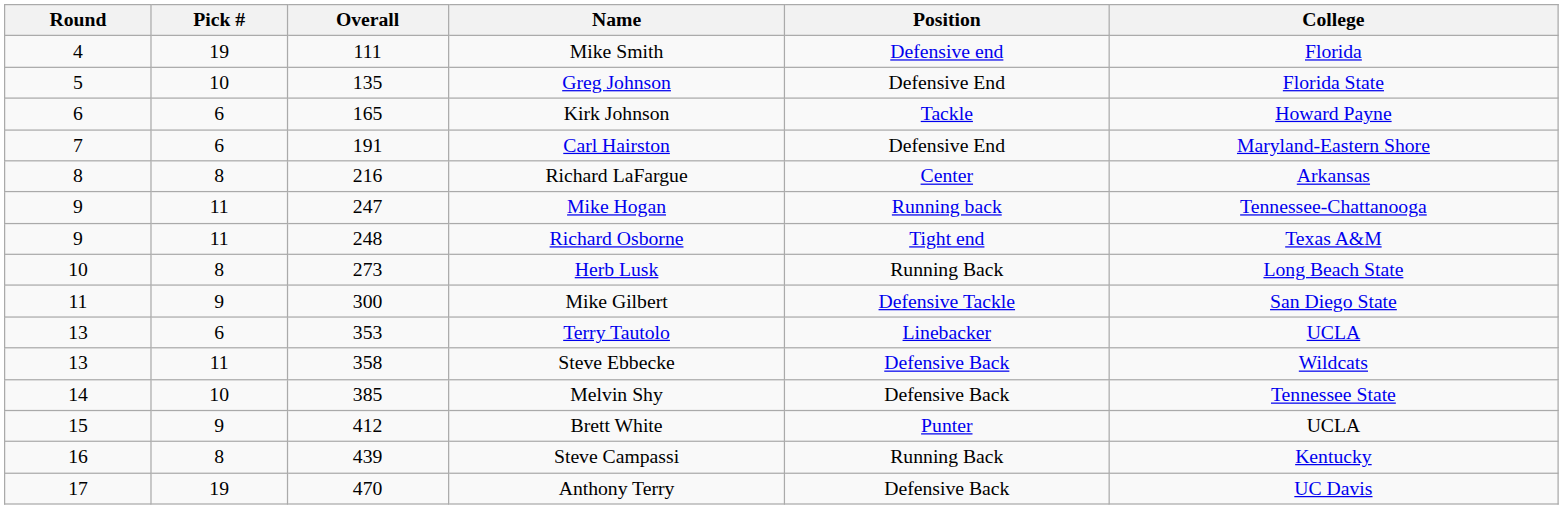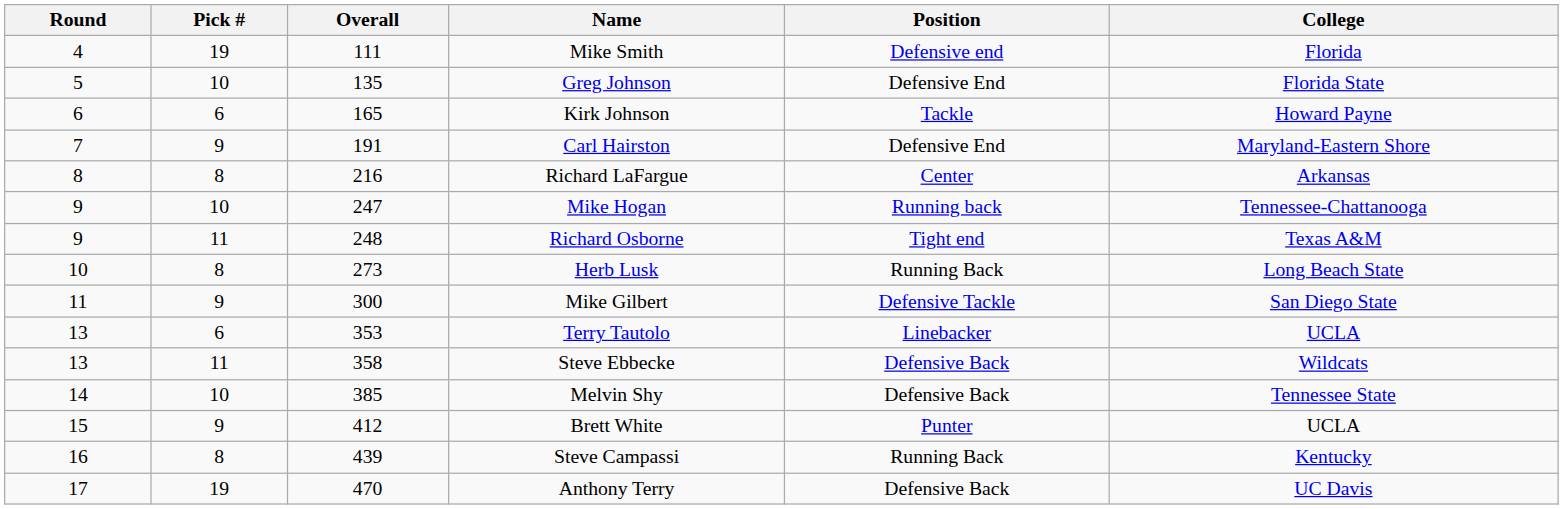Carl Hairston | Pick #: 6 -> 9
Mike Hogan | Pick #: 11 -> 10
